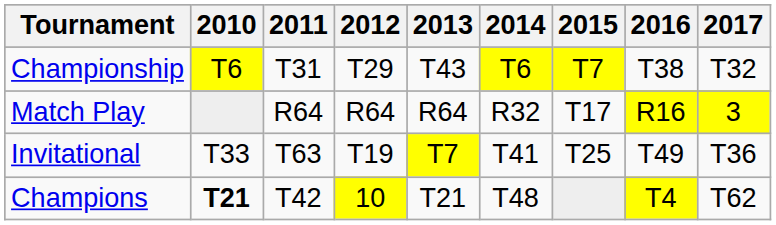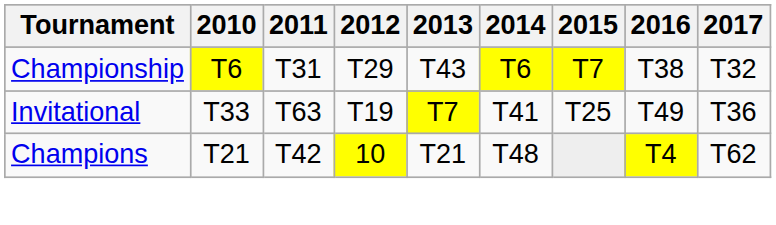- row: Match Play | R64 | R64 | R64 | R32 | T17 | R16 | 3
Champions | 2010: bold -> normal
